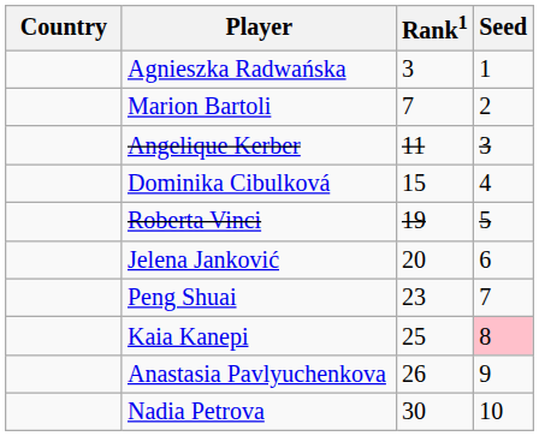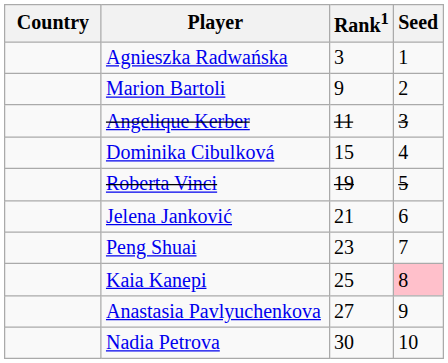Marion Bartoli | Rank1: 7 -> 9
Jelena Janković | Rank1: 20 -> 21
Anastasia Pavlyuchenkova | Rank1: 26 -> 27
